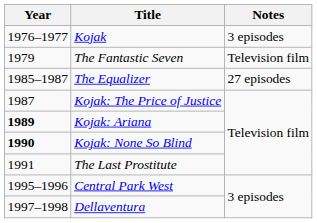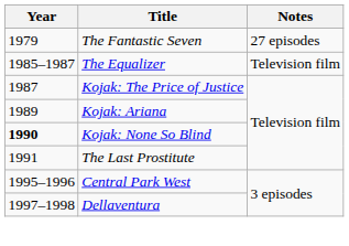- row: 1976–1977 | Kojak | 3 episodes
The Fantastic Seven | Notes: Television film -> 27 episodes
The Equalizer | Notes: 27 episodes -> Television film
Kojak: Ariana | Year: bold -> normal
